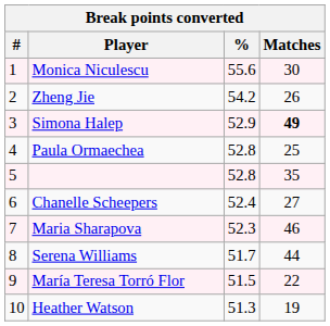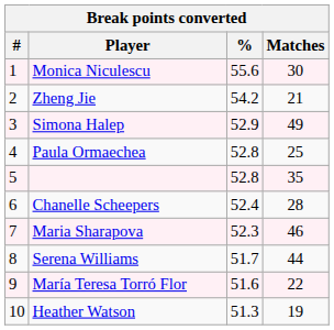Zheng Jie | Matches: 26 -> 21
Simona Halep | Matches: bold -> normal
Chanelle Scheepers | Matches: 27 -> 28
María Teresa Torró Flor | %: 51.5 -> 51.6
